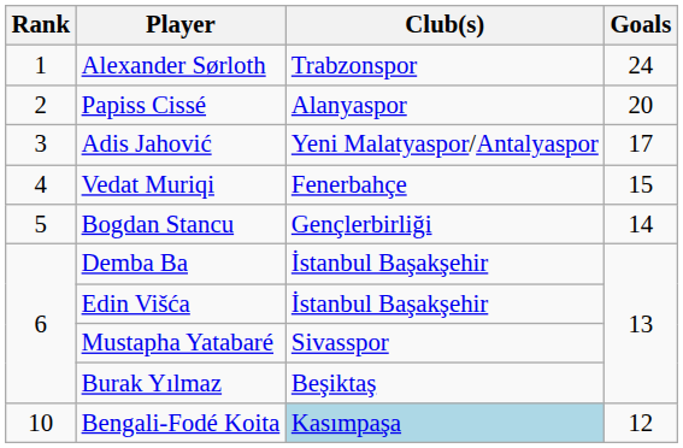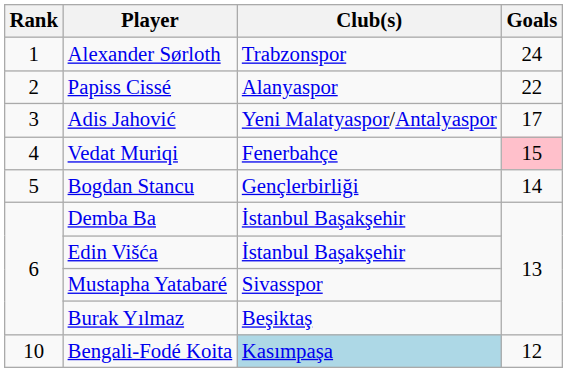Papiss Cissé | Goals: 20 -> 22
Vedat Muriqi | Goals: no background -> pink background
